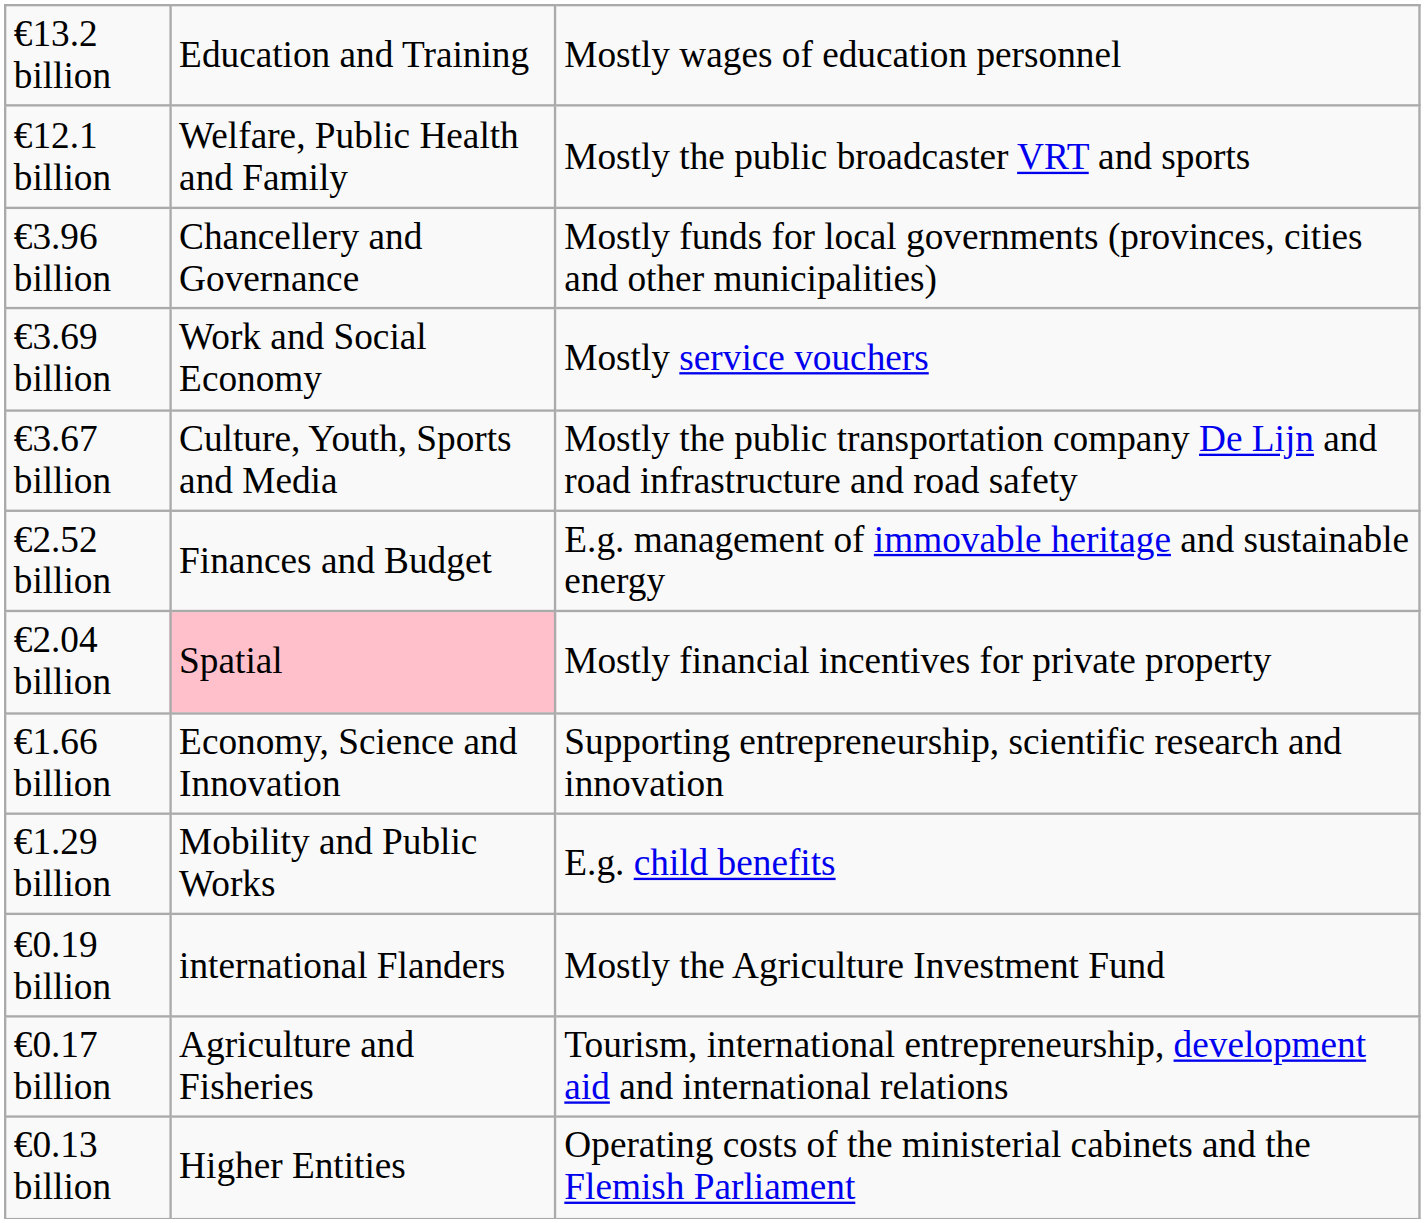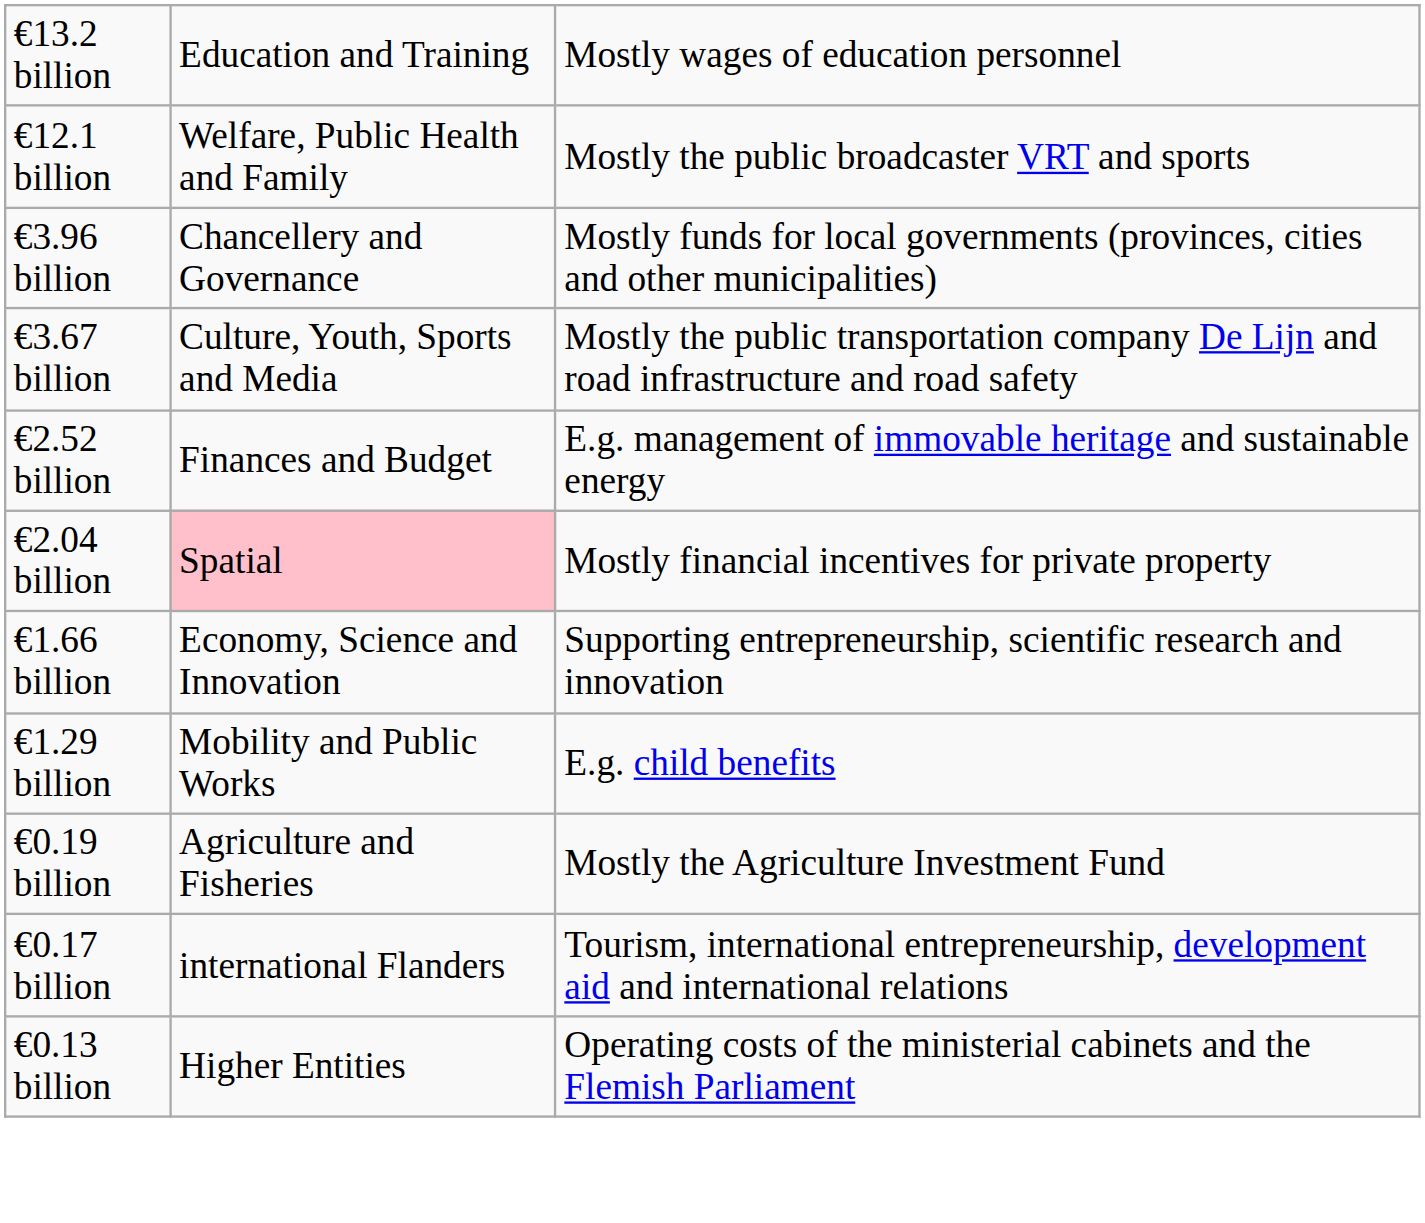- row: €3.69 billion | Work and Social Economy | Mostly service vouchers
€0.19 billion | column 2: international Flanders -> Agriculture and Fisheries
€0.17 billion | column 2: Agriculture and Fisheries -> international Flanders
